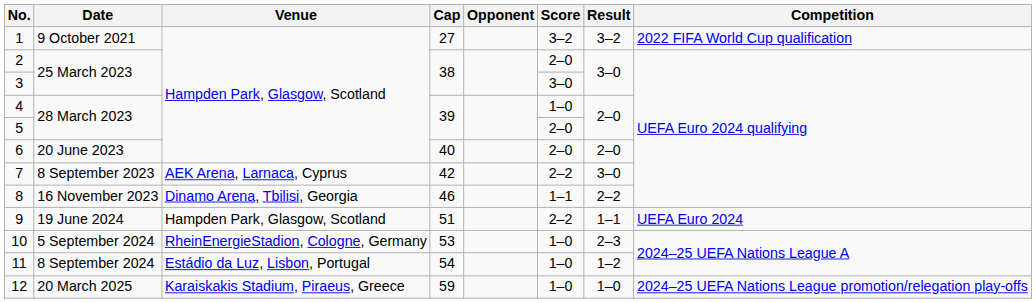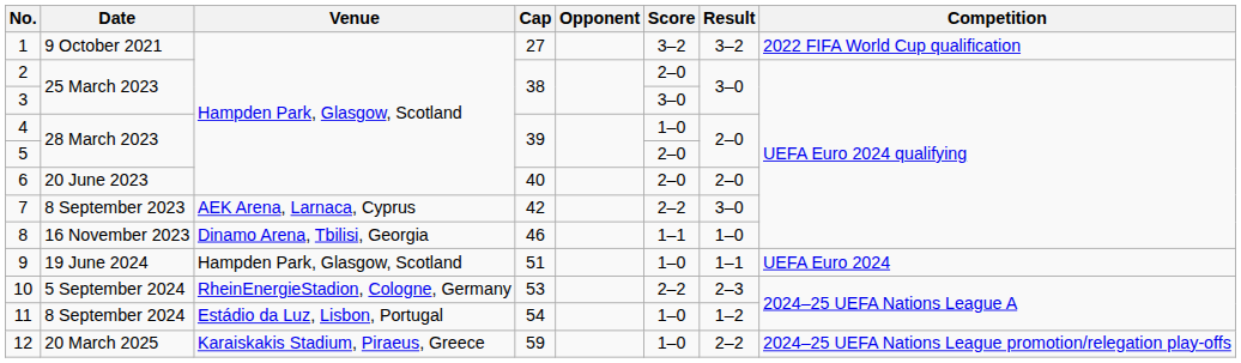8 | Result: 2–2 -> 1–0
9 | Score: 2–2 -> 1–0
10 | Score: 1–0 -> 2–2
12 | Result: 1–0 -> 2–2
